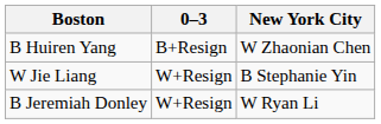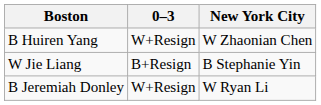B Huiren Yang | 0–3: B+Resign -> W+Resign
W Jie Liang | 0–3: W+Resign -> B+Resign
